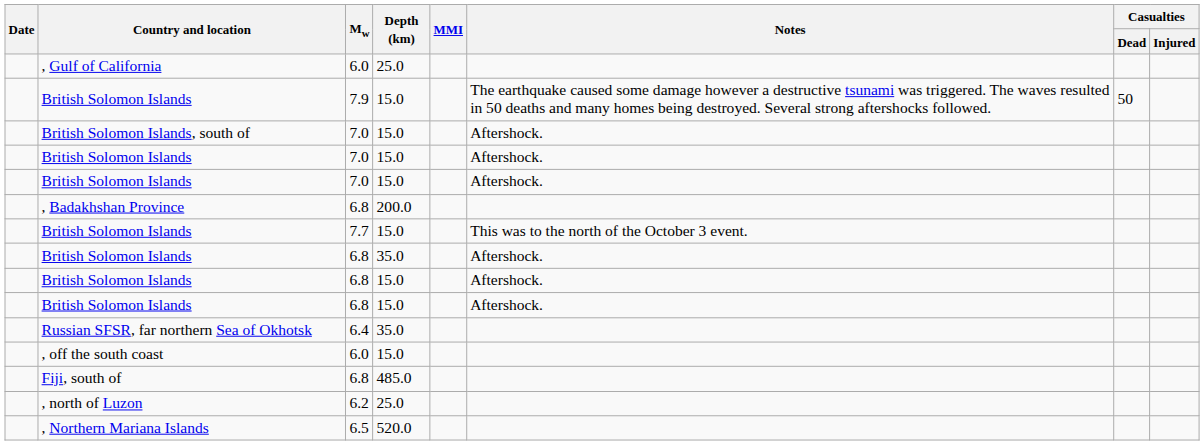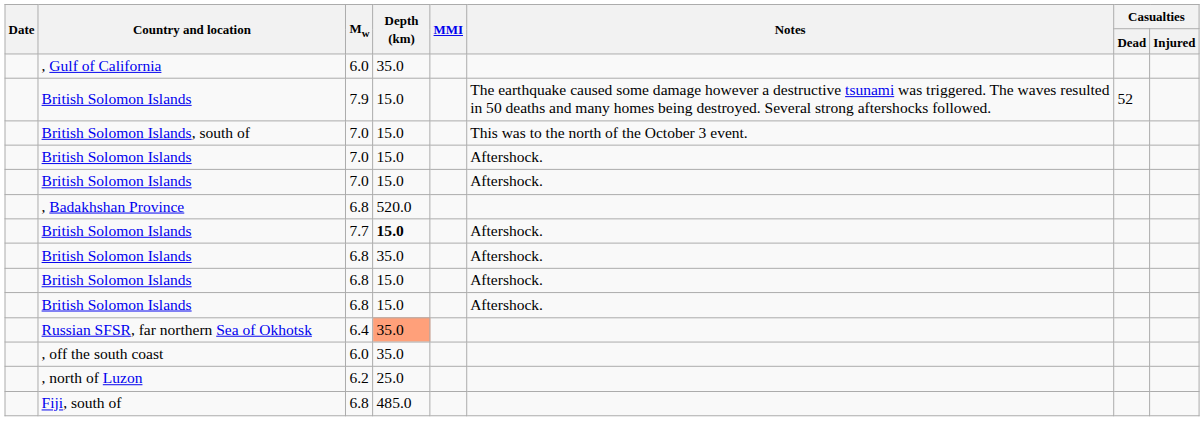, Gulf of California | Depth (km): 25.0 -> 35.0
British Solomon Islands / 7.9 | Casualties / Dead: 50 -> 52
British Solomon Islands, south of | Notes: Aftershock. -> This was to the north of the October 3 event.
, Badakhshan Province | Depth (km): 200.0 -> 520.0
British Solomon Islands / 7.7 | Depth (km): normal -> bold
British Solomon Islands / 7.7 | Notes: This was to the north of the October 3 event. -> Aftershock.
Russian SFSR, far northern Sea of Okhotsk | Depth (km): no background -> lightsalmon background
, off the south coast | Depth (km): 15.0 -> 35.0
rows swapped: Fiji, south of <-> , north of Luzon
- row: , Northern Mariana Islands | 6.5 | 520.0
